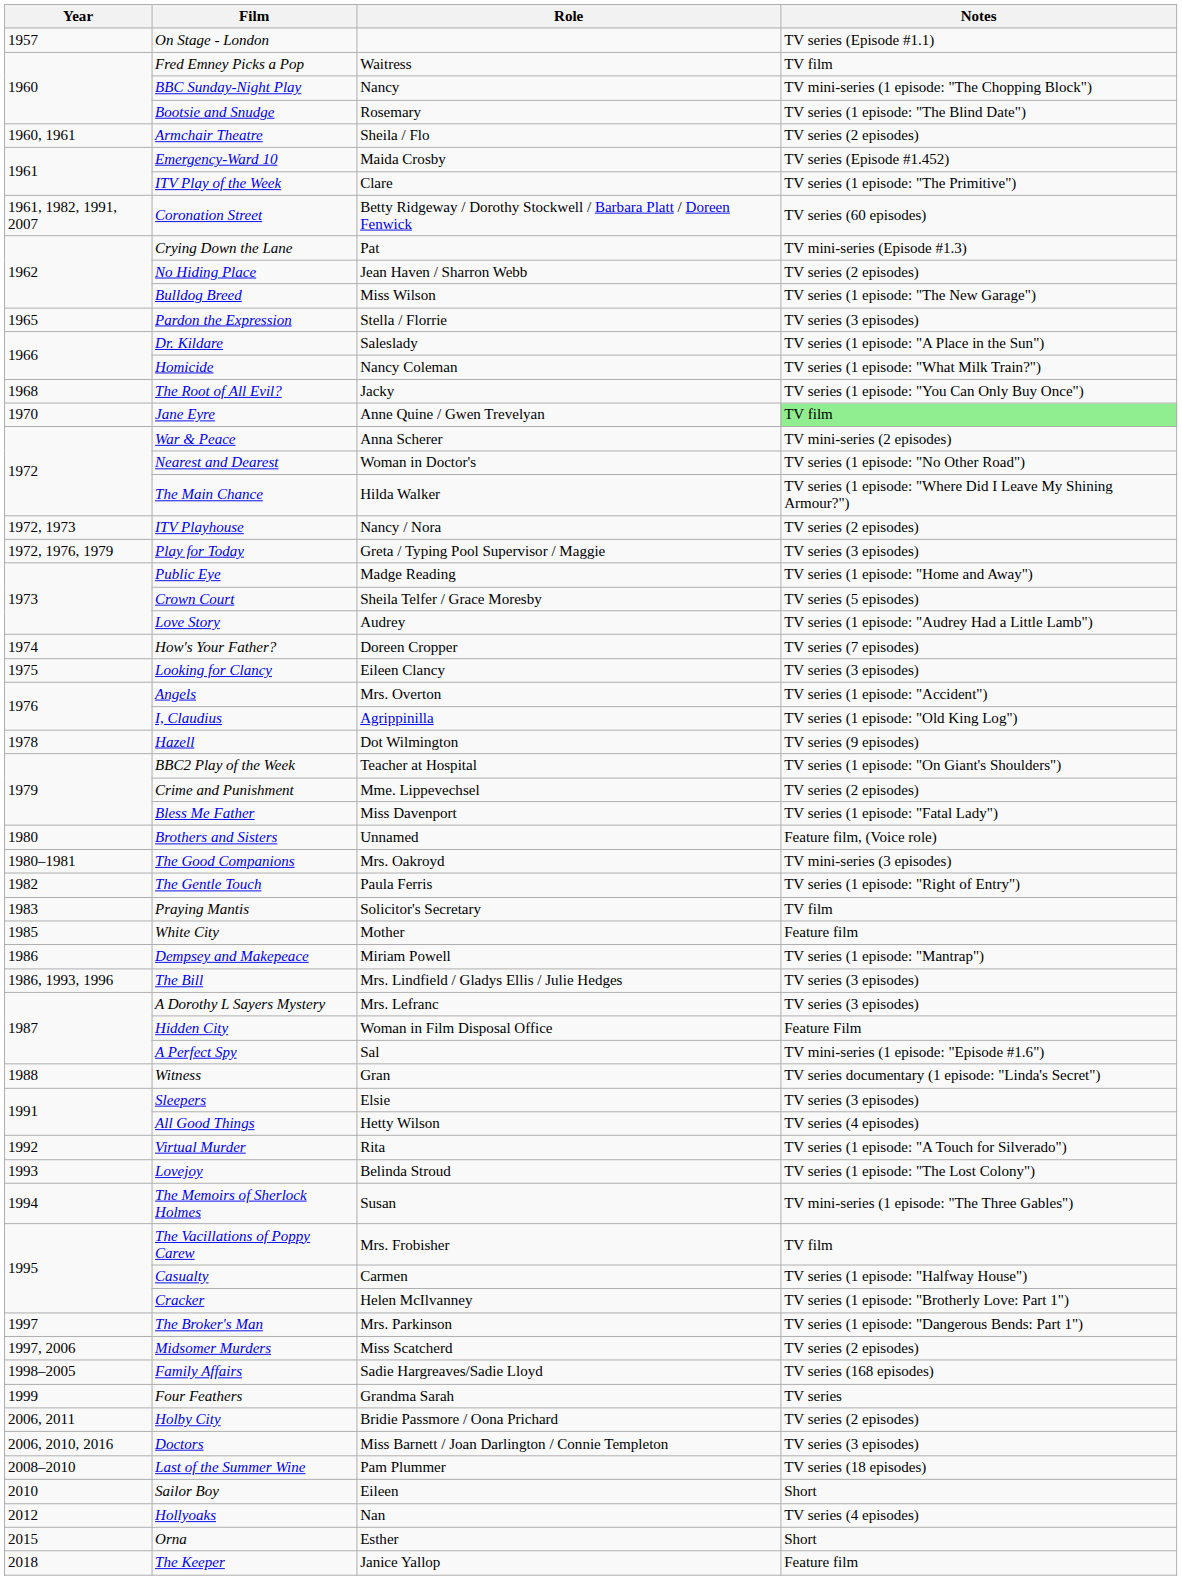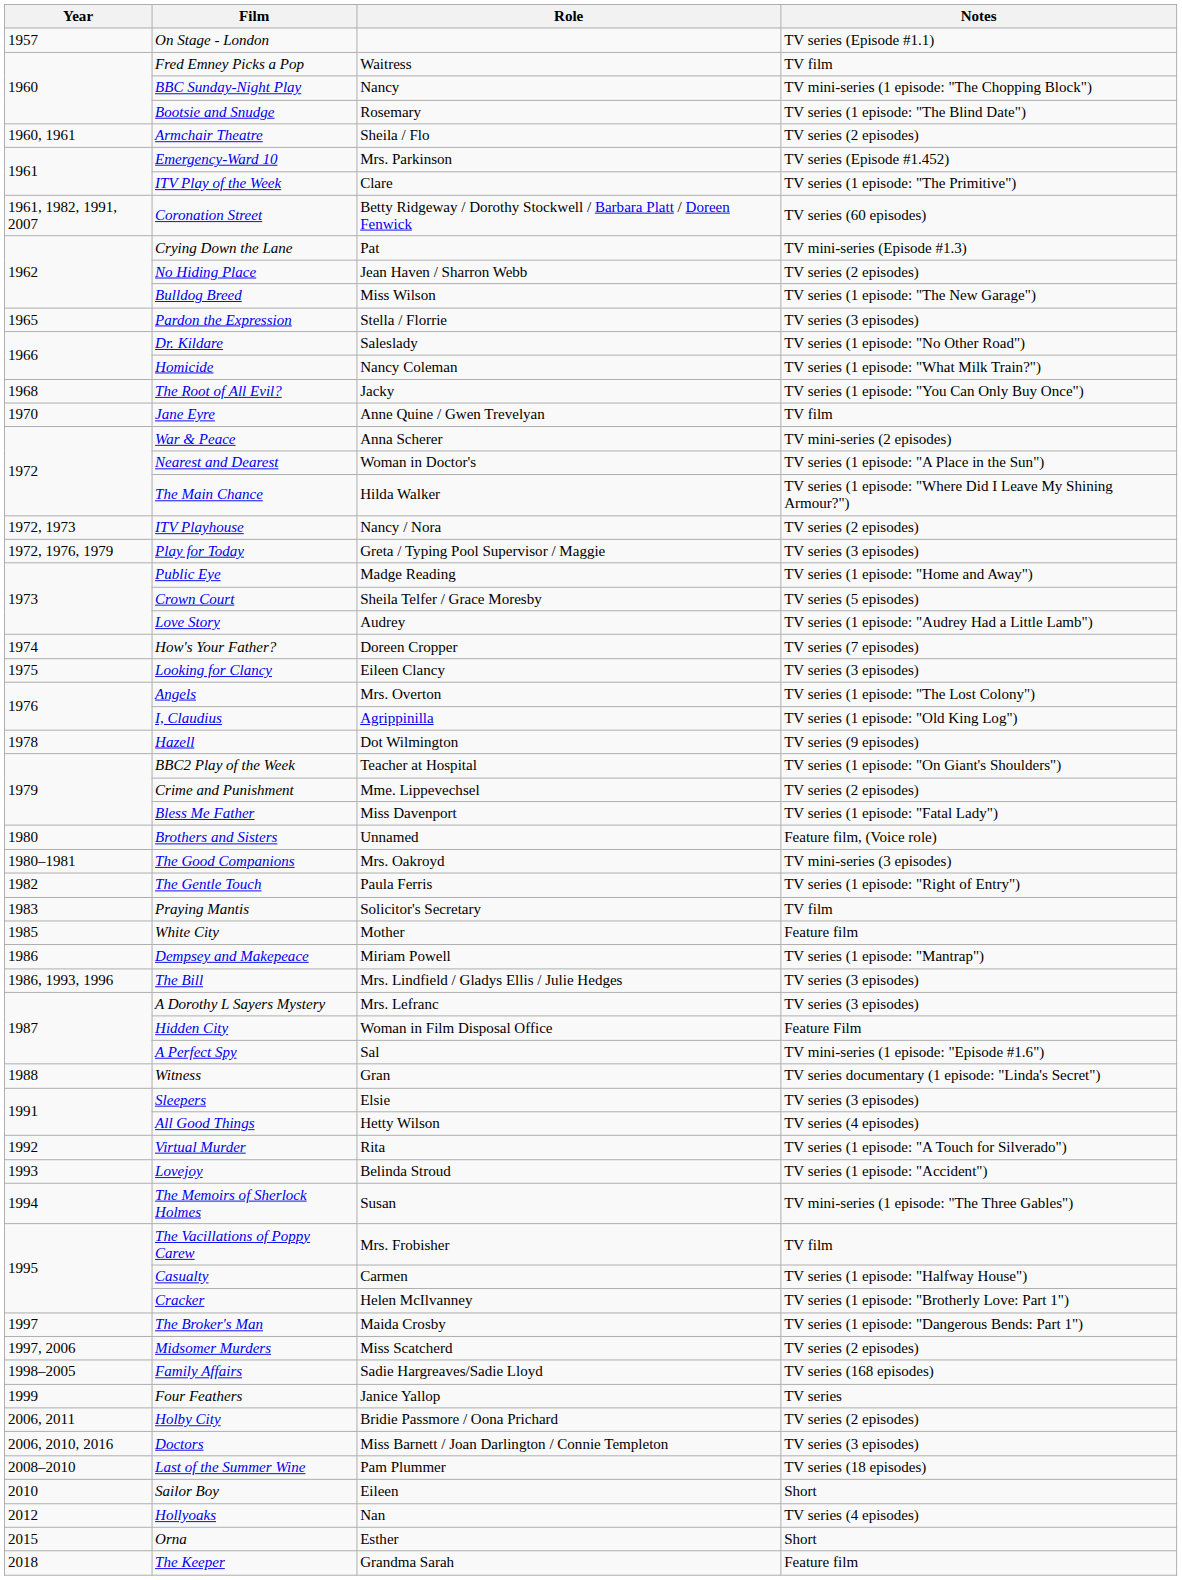Emergency-Ward 10 | Role: Maida Crosby -> Mrs. Parkinson
Dr. Kildare | Notes: TV series (1 episode: "A Place in the Sun") -> TV series (1 episode: "No Other Road")
Jane Eyre | Notes: lightgreen background -> no background
Nearest and Dearest | Notes: TV series (1 episode: "No Other Road") -> TV series (1 episode: "A Place in the Sun")
Angels | Notes: TV series (1 episode: "Accident") -> TV series (1 episode: "The Lost Colony")
Lovejoy | Notes: TV series (1 episode: "The Lost Colony") -> TV series (1 episode: "Accident")
The Broker's Man | Role: Mrs. Parkinson -> Maida Crosby
Four Feathers | Role: Grandma Sarah -> Janice Yallop
The Keeper | Role: Janice Yallop -> Grandma Sarah
